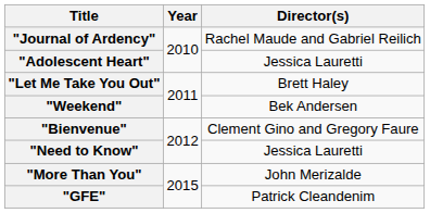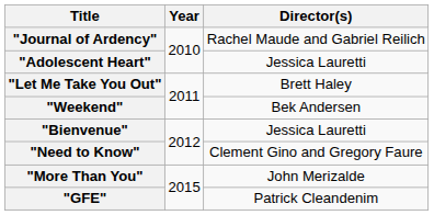"Bienvenue" | Director(s): Clement Gino and Gregory Faure -> Jessica Lauretti
"Need to Know" | Director(s): Jessica Lauretti -> Clement Gino and Gregory Faure
